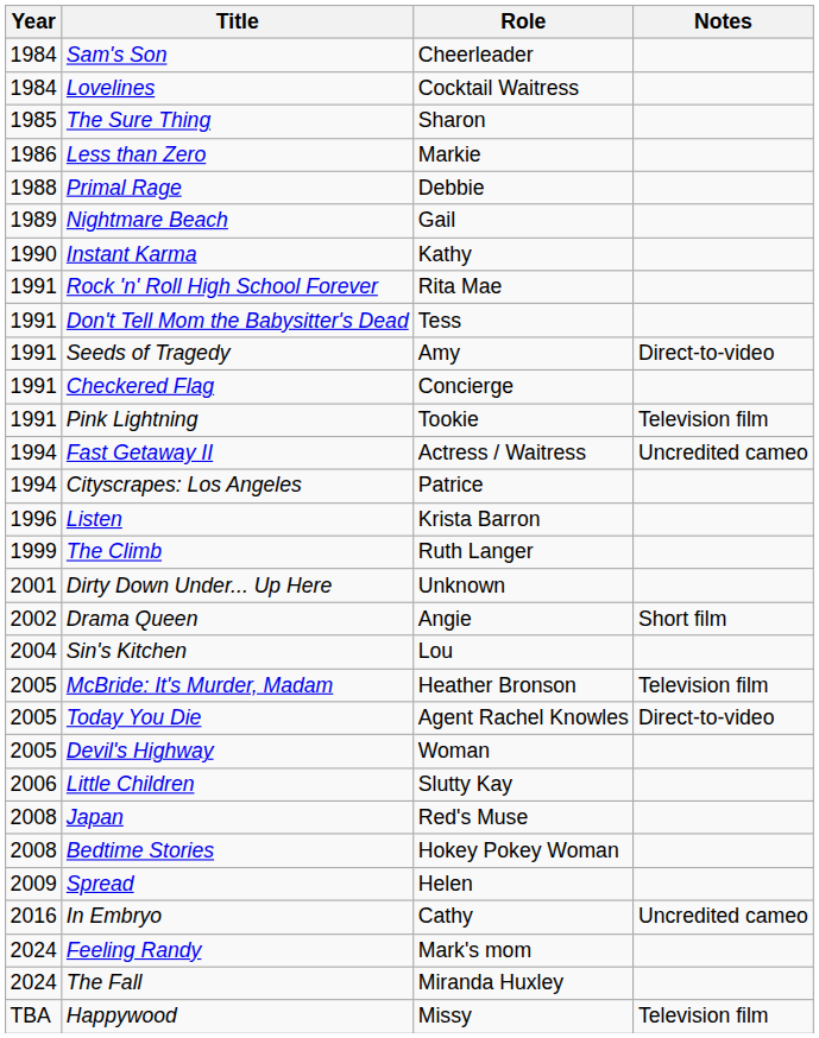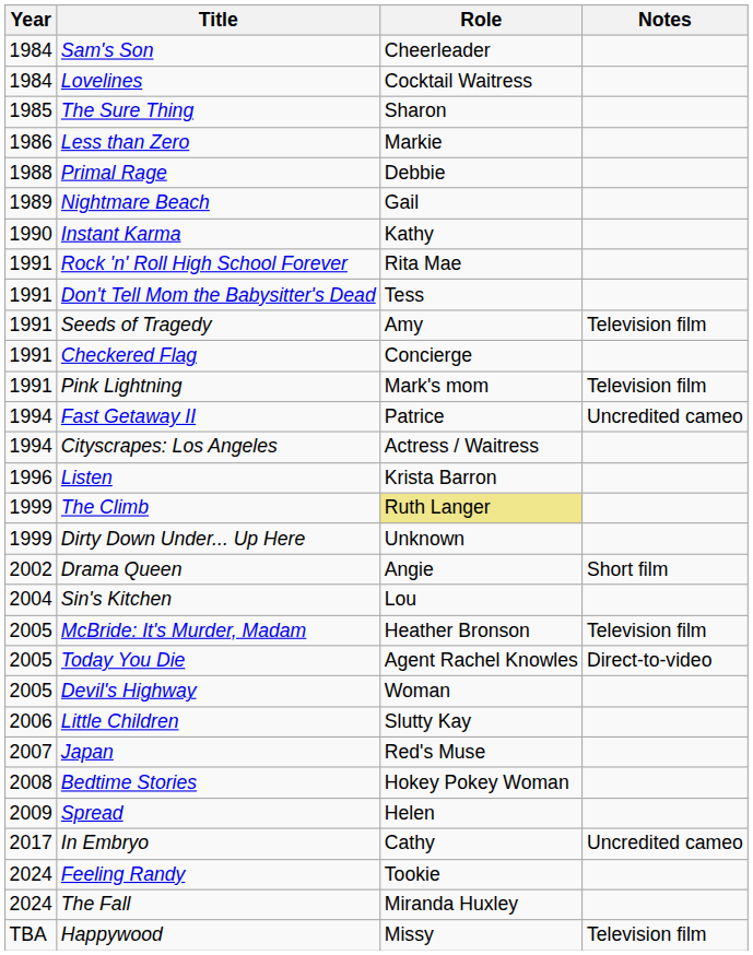Seeds of Tragedy | Notes: Direct-to-video -> Television film
Pink Lightning | Role: Tookie -> Mark's mom
Fast Getaway II | Role: Actress / Waitress -> Patrice
Cityscrapes: Los Angeles | Role: Patrice -> Actress / Waitress
The Climb | Role: no background -> khaki background
Dirty Down Under... Up Here | Year: 2001 -> 1999
Japan | Year: 2008 -> 2007
In Embryo | Year: 2016 -> 2017
Feeling Randy | Role: Mark's mom -> Tookie
